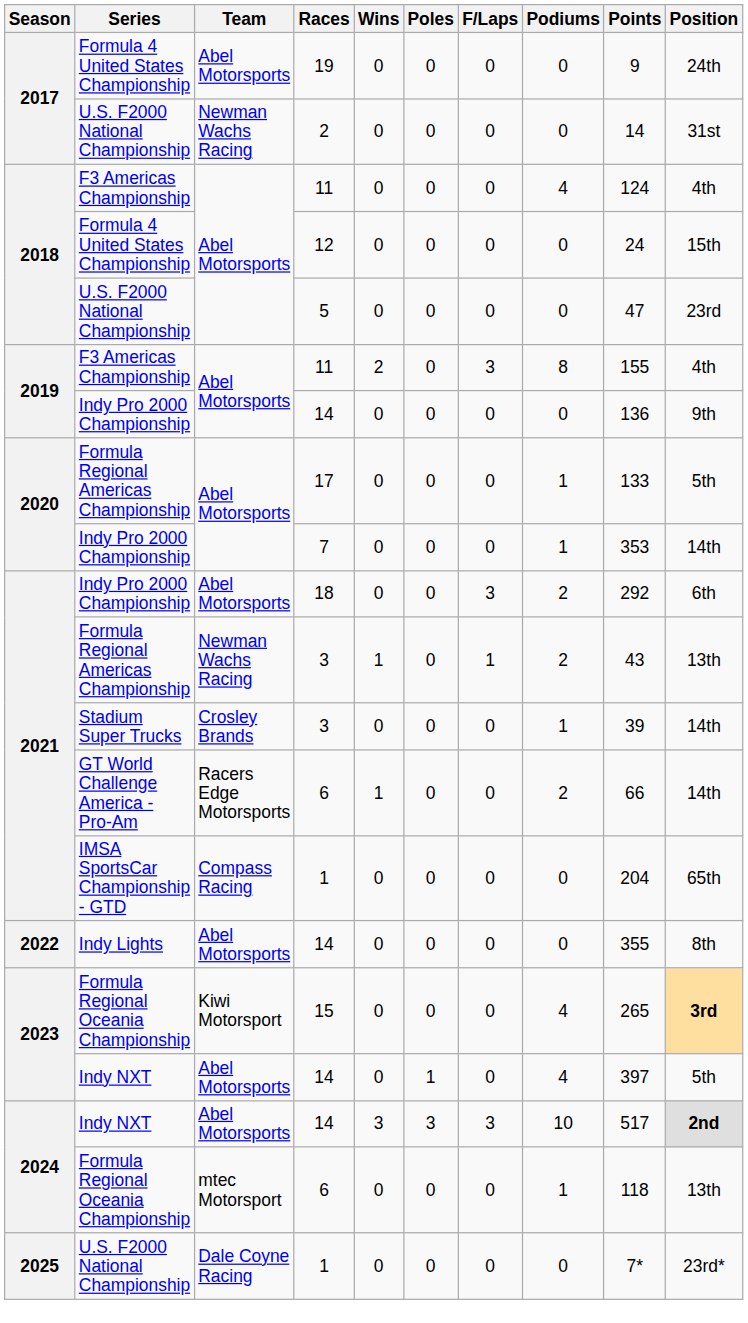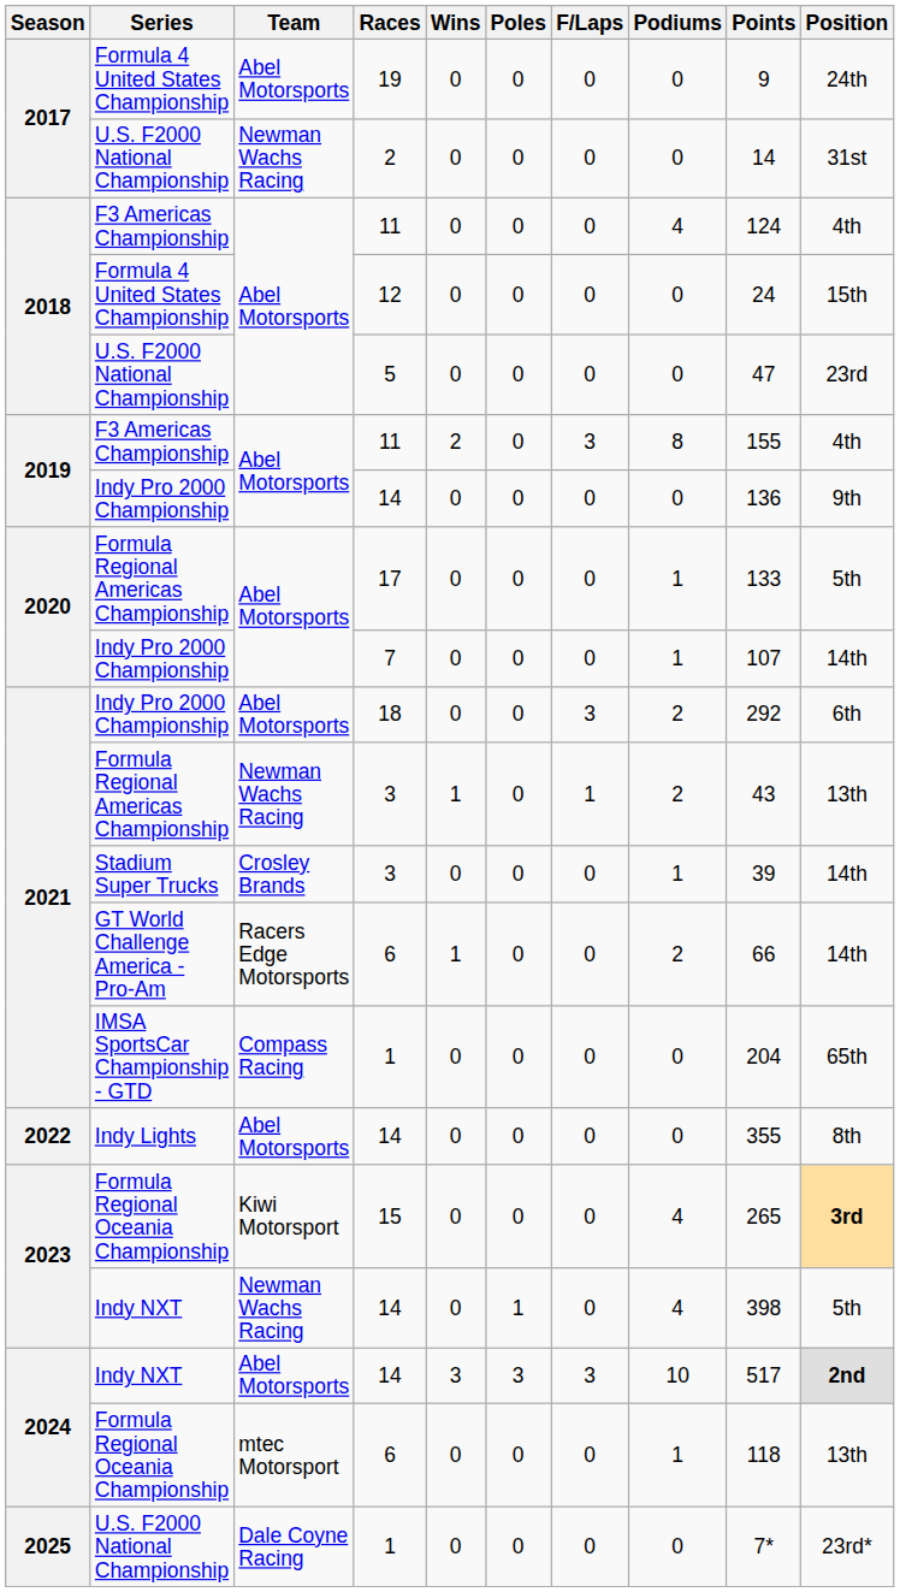7 | Points: 353 -> 107
2023 / 14 | Team: Abel Motorsports -> Newman Wachs Racing
2023 / 14 | Points: 397 -> 398
